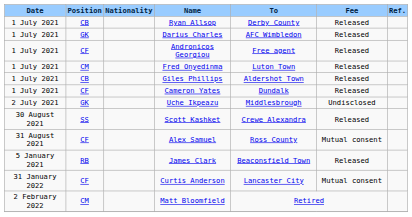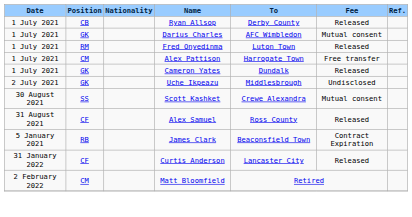Darius Charles | Fee: Released -> Mutual consent
- row: 1 July 2021 | CF | Andronicos Georgiou | Free agent | Released
Fred Onyedinma | Position: CM -> RM
+ row: 1 July 2021 | CM | Alex Pattison | Harrogate Town | Free transfer
- row: 1 July 2021 | CB | Giles Phillips | Aldershot Town | Released
Cameron Yates | Position: CF -> GK
Scott Kashket | Fee: Released -> Mutual consent
Alex Samuel | Fee: Mutual consent -> Released
James Clark | Fee: Released -> Contract Expiration
Curtis Anderson | Fee: Mutual consent -> Released
